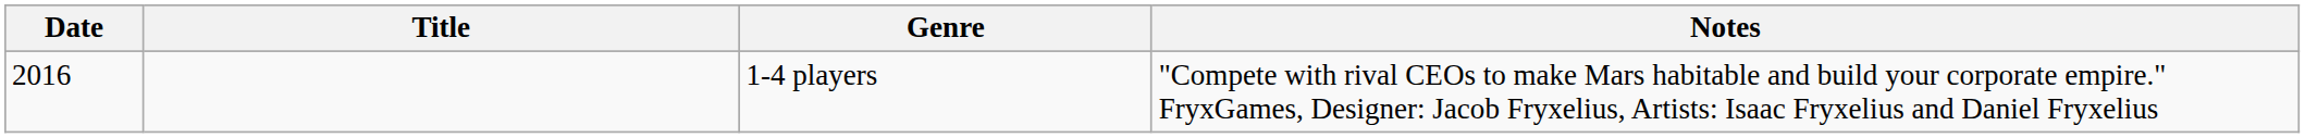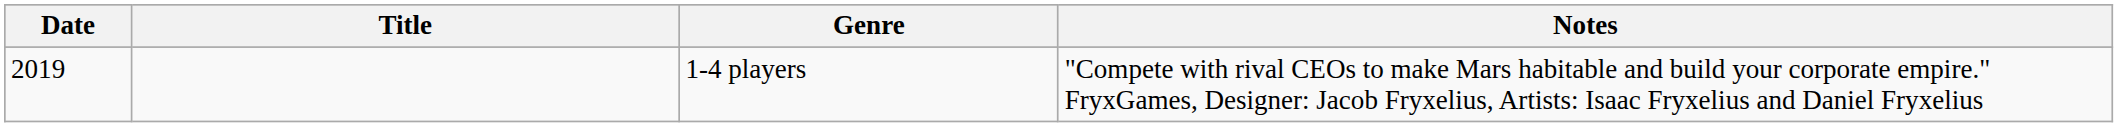1-4 players | Date: 2016 -> 2019
